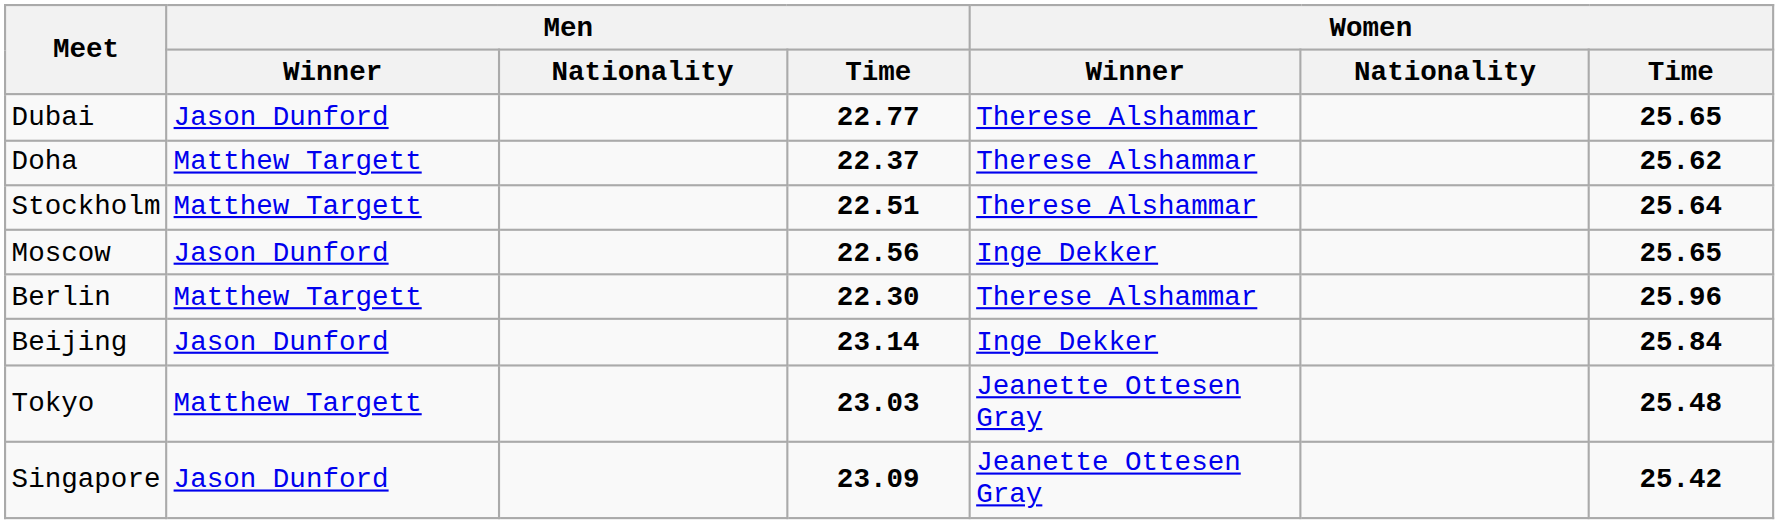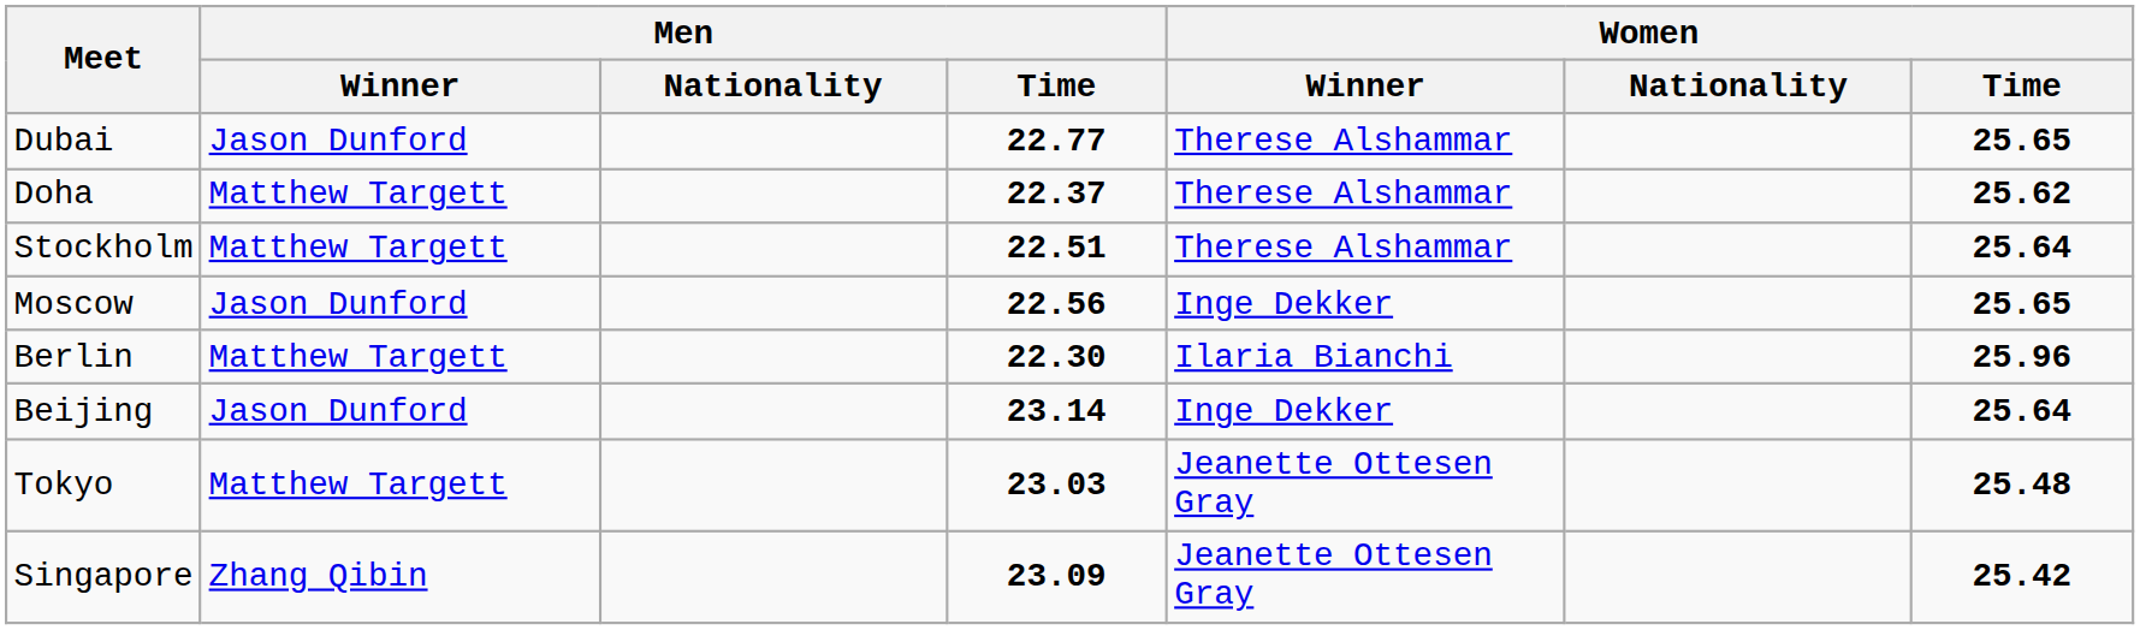Berlin | Women / Winner: Therese Alshammar -> Ilaria Bianchi
Beijing | Women / Time: 25.84 -> 25.64
Singapore | Men / Winner: Jason Dunford -> Zhang Qibin
